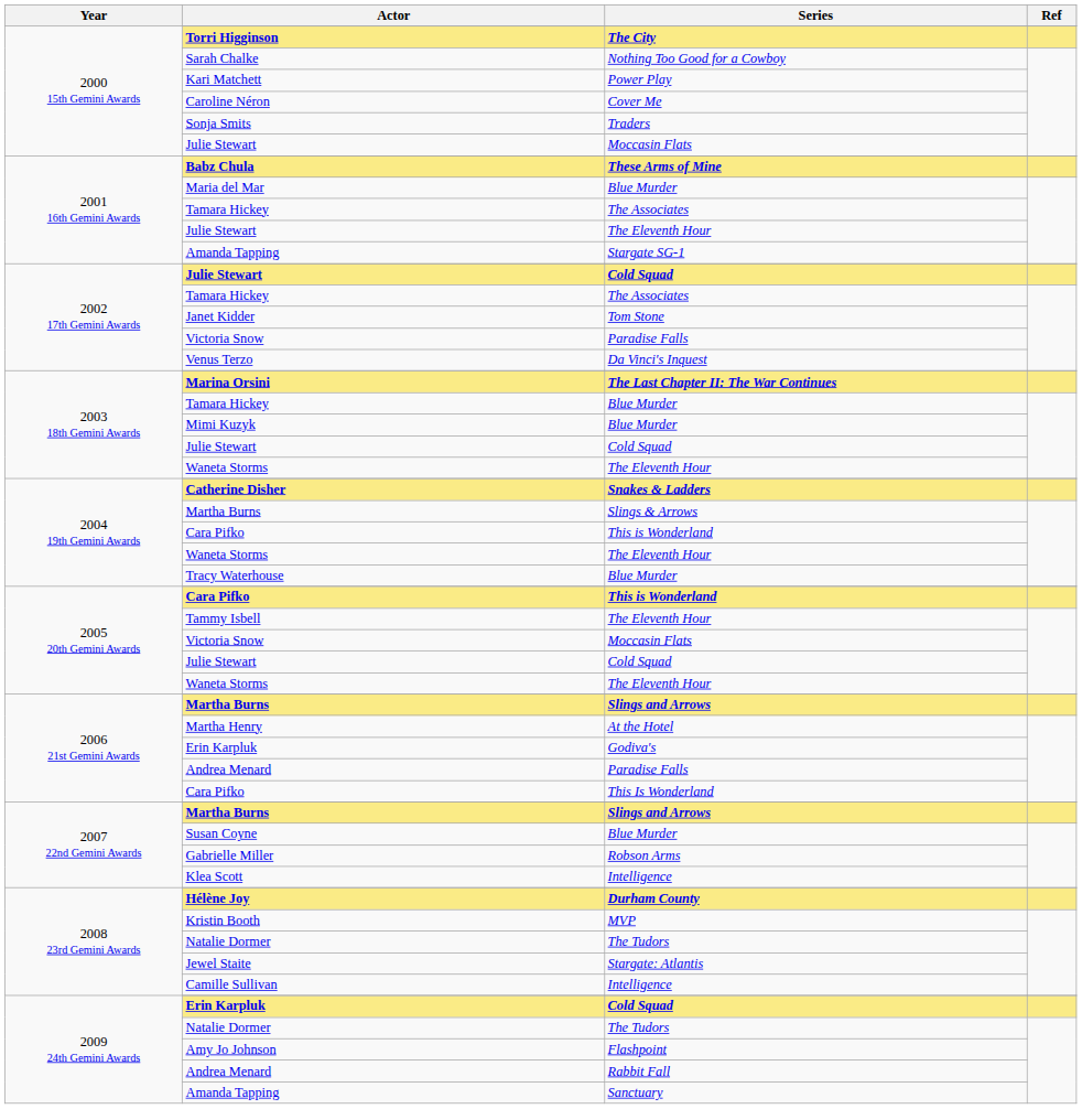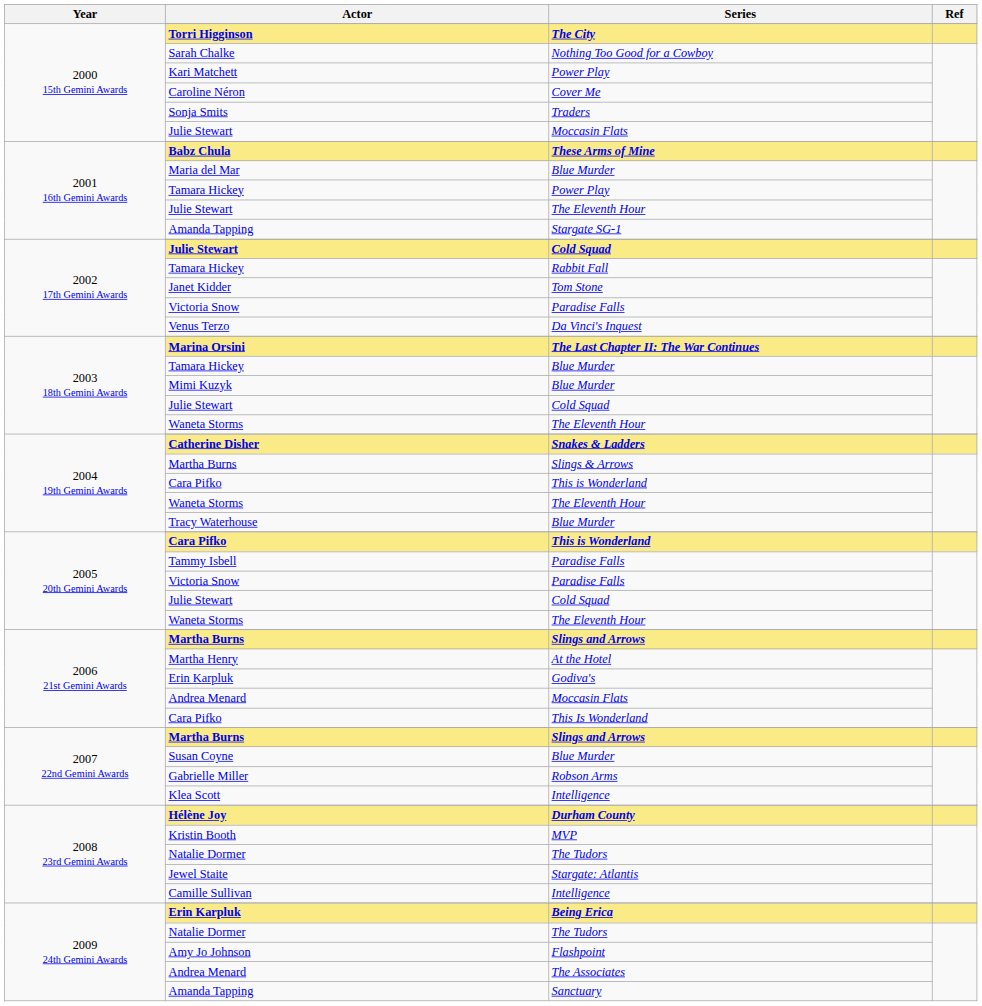2001 16th Gemini Awards / Tamara Hickey | Series: The Associates -> Power Play
2002 17th Gemini Awards / Tamara Hickey | Series: The Associates -> Rabbit Fall
Tammy Isbell | Series: The Eleventh Hour -> Paradise Falls
2005 20th Gemini Awards / Victoria Snow | Series: Moccasin Flats -> Paradise Falls
2006 21st Gemini Awards / Andrea Menard | Series: Paradise Falls -> Moccasin Flats
2009 24th Gemini Awards / Erin Karpluk | Series: Cold Squad -> Being Erica
2009 24th Gemini Awards / Andrea Menard | Series: Rabbit Fall -> The Associates
